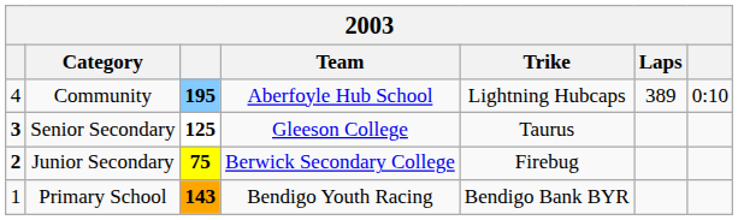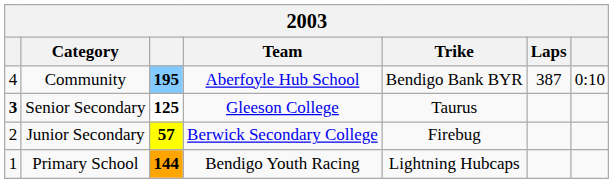Community | Trike: Lightning Hubcaps -> Bendigo Bank BYR
Community | Laps: 389 -> 387
Junior Secondary | column 1: bold -> normal
Junior Secondary | column 3: 75 -> 57
Primary School | column 3: 143 -> 144
Primary School | Trike: Bendigo Bank BYR -> Lightning Hubcaps
